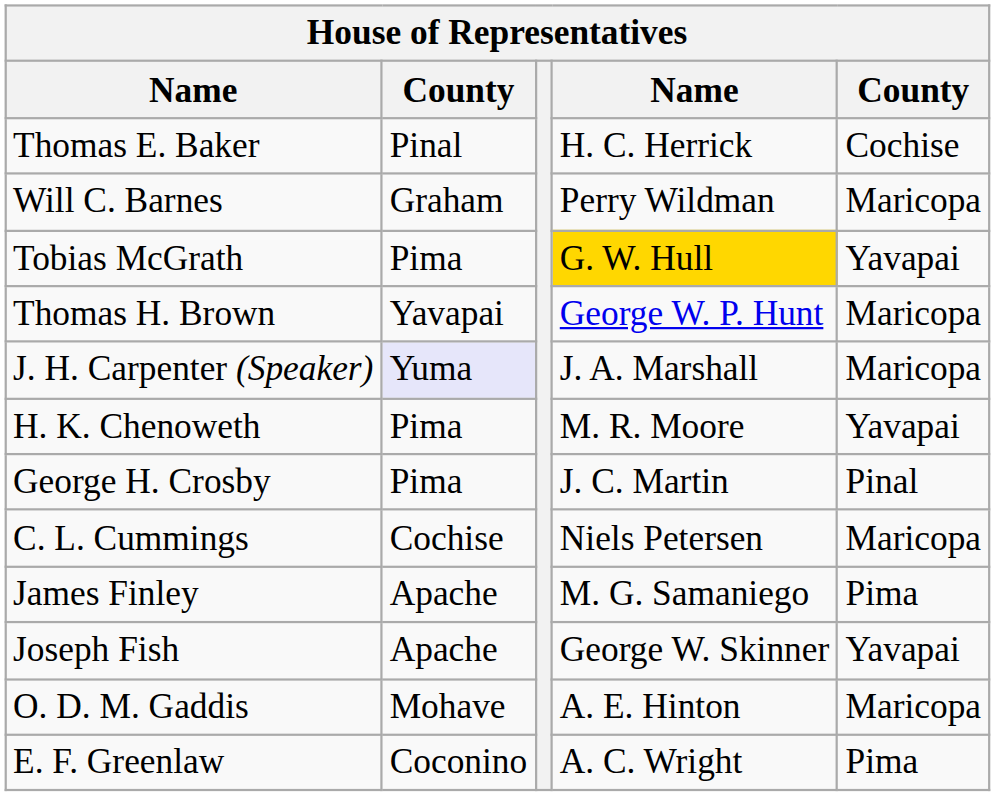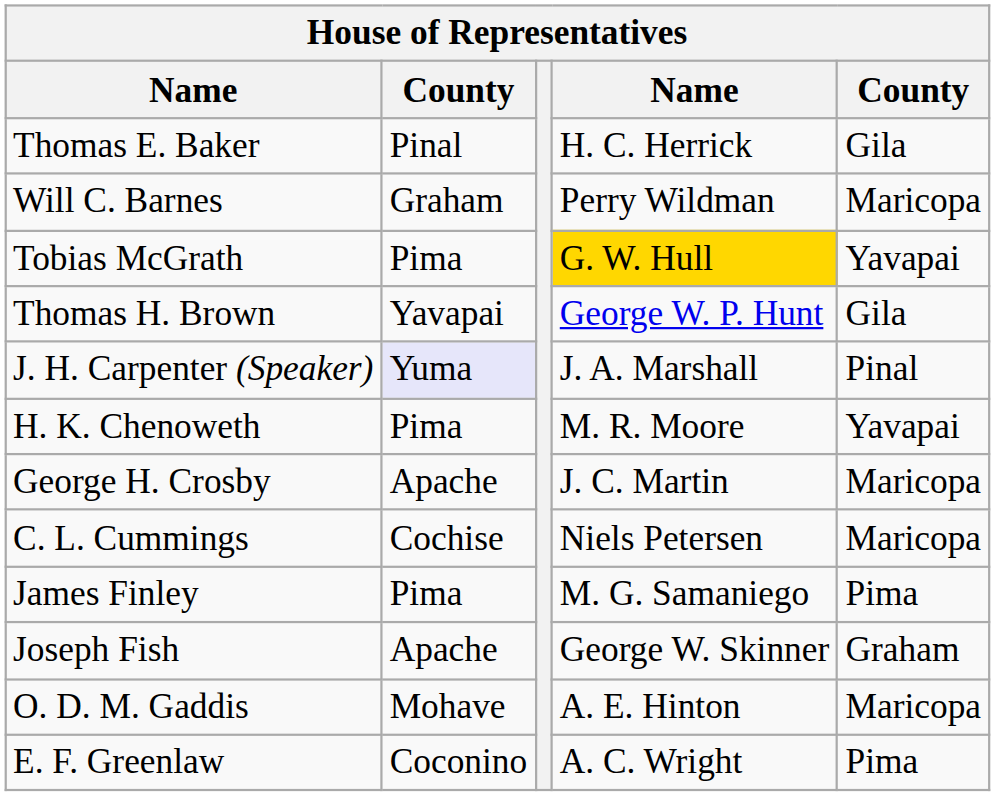Thomas E. Baker | column 5: Cochise -> Gila
Thomas H. Brown | column 5: Maricopa -> Gila
J. H. Carpenter (Speaker) | column 5: Maricopa -> Pinal
George H. Crosby | column 2: Pima -> Apache
George H. Crosby | column 5: Pinal -> Maricopa
James Finley | column 2: Apache -> Pima
Joseph Fish | column 5: Yavapai -> Graham
